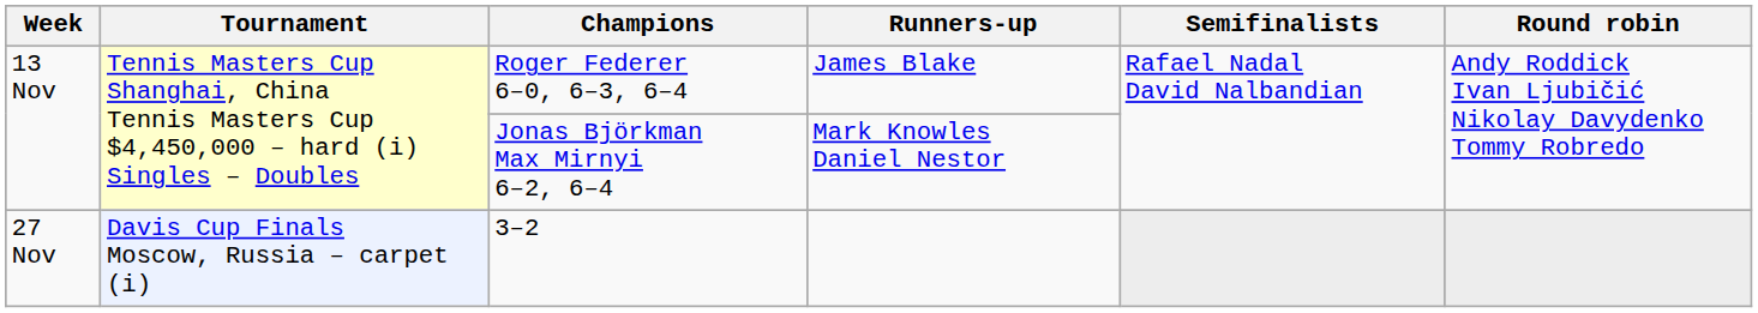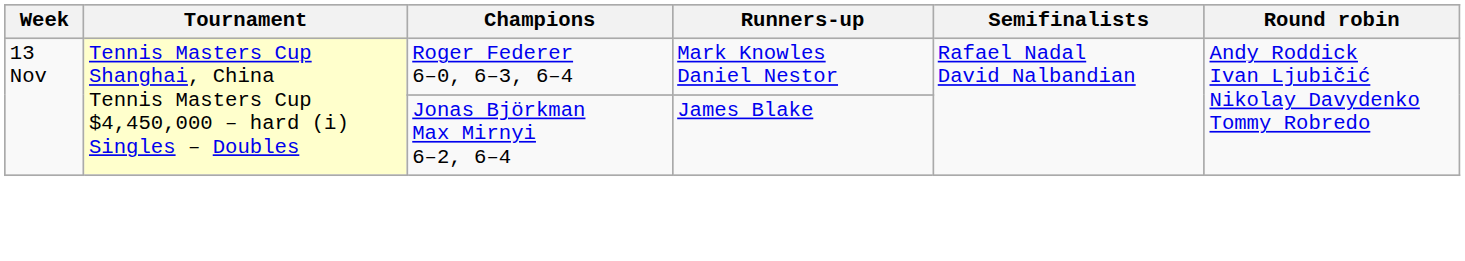Roger Federer 6–0, 6–3, 6–4 | Runners-up: James Blake -> Mark Knowles Daniel Nestor
Jonas Björkman Max Mirnyi 6–2, 6–4 | Runners-up: Mark Knowles Daniel Nestor -> James Blake
- row: 27 Nov | Davis Cup Finals Moscow, Russia – carpet (i) | 3–2
